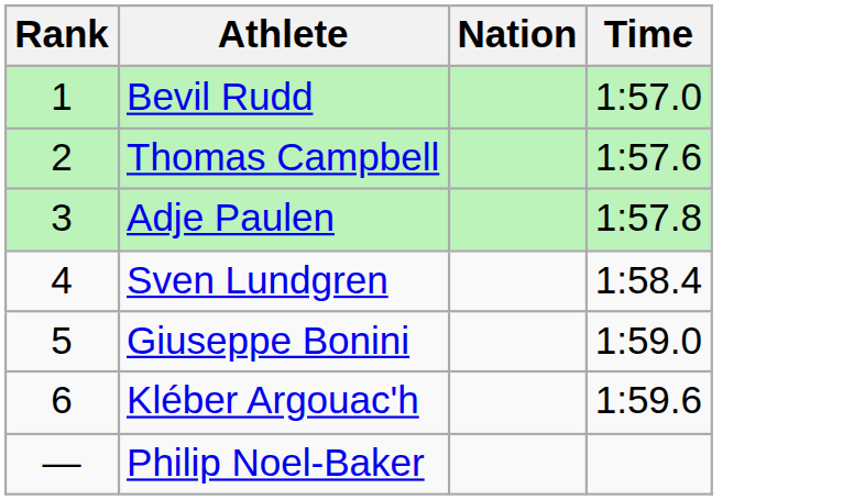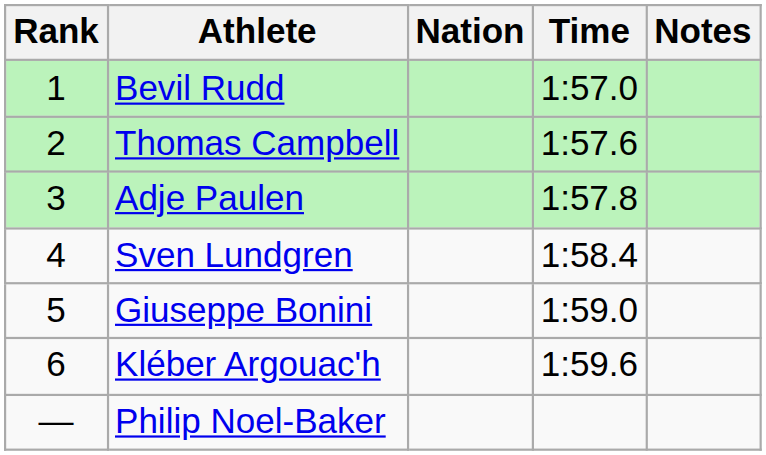+ column: Notes
